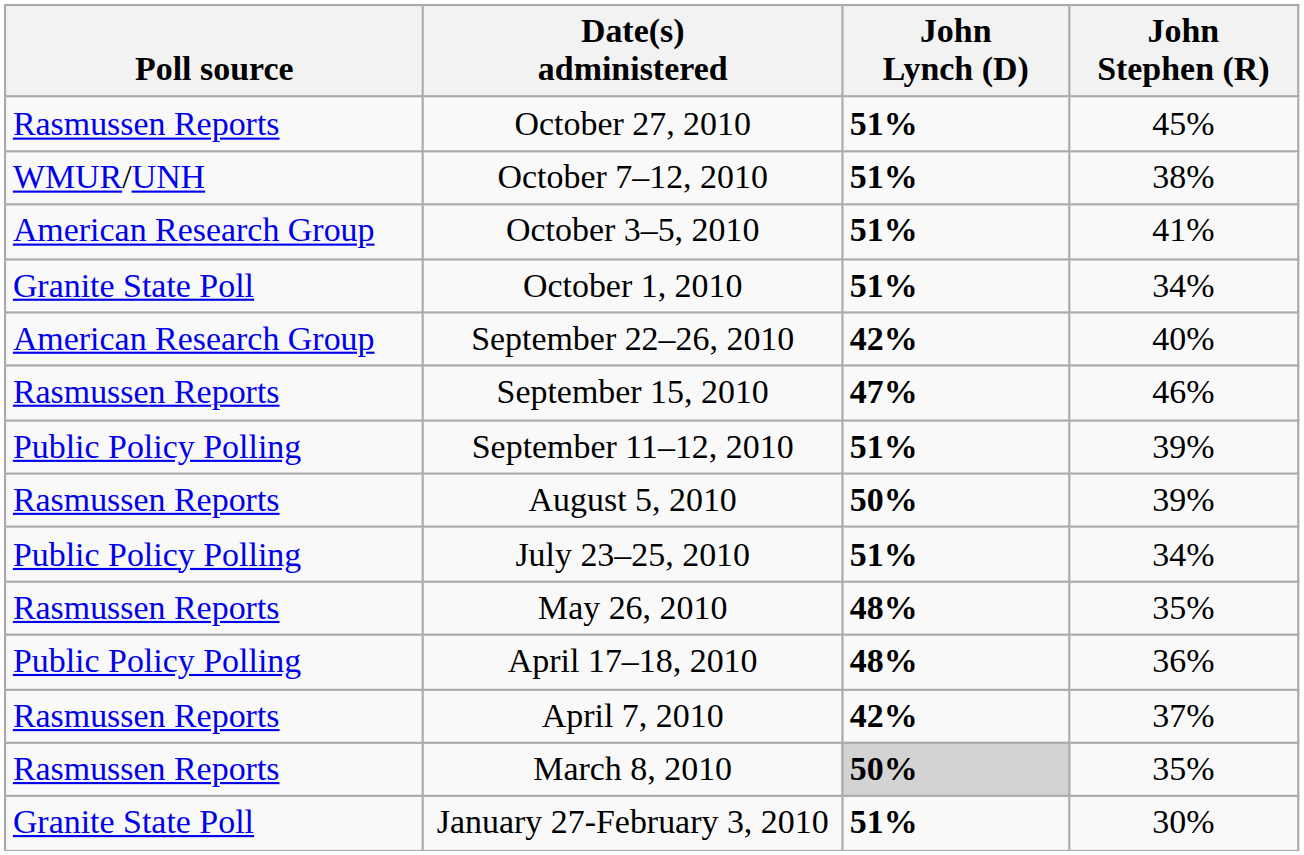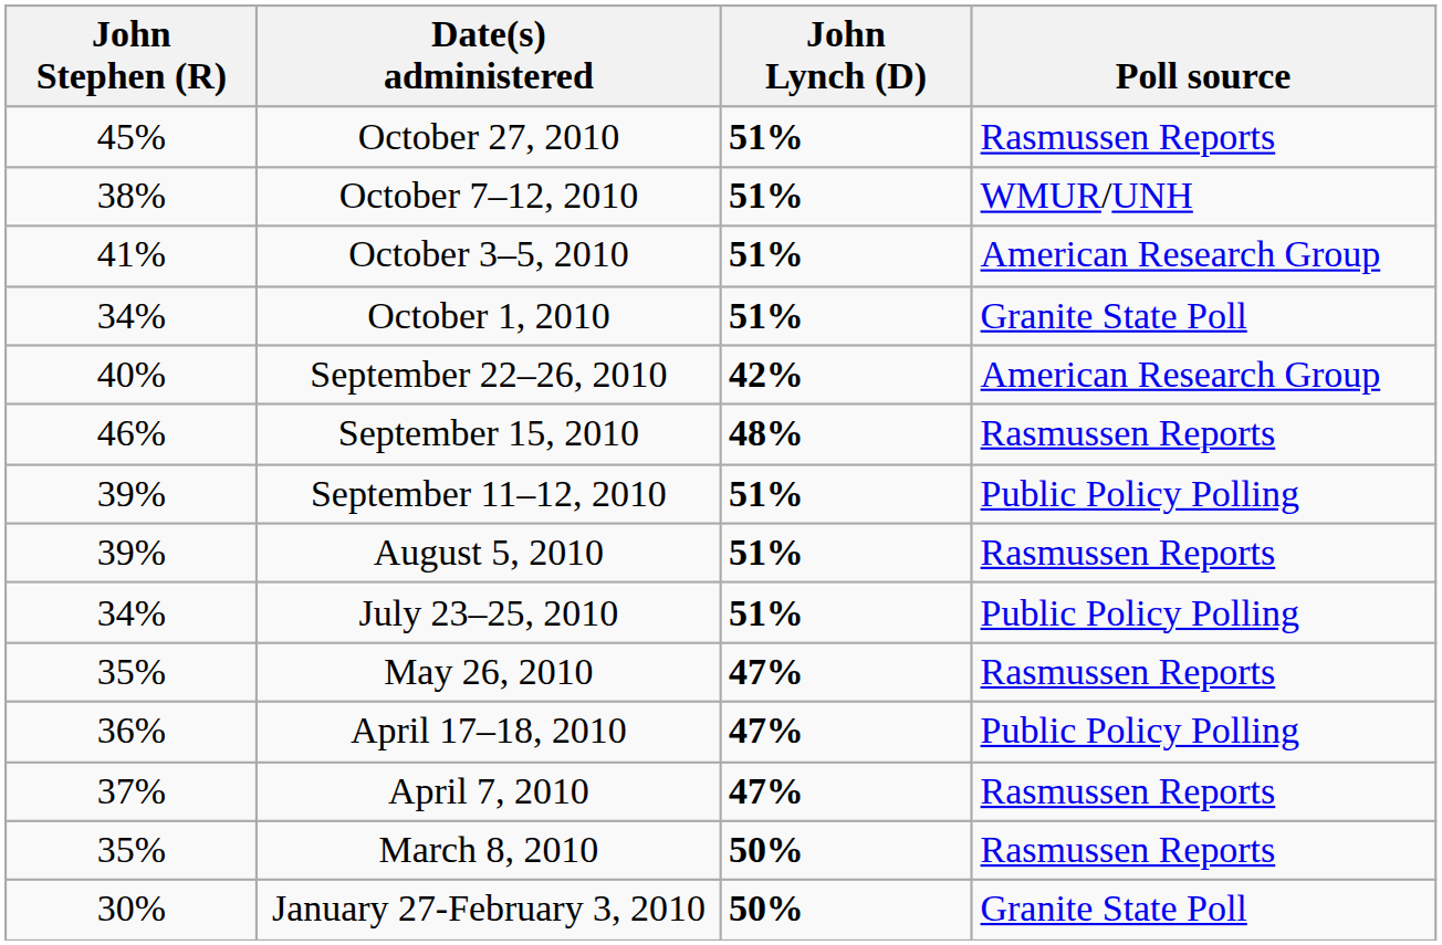columns swapped: Poll source <-> John Stephen (R)
September 15, 2010 | John Lynch (D): 47% -> 48%
August 5, 2010 | John Lynch (D): 50% -> 51%
May 26, 2010 | John Lynch (D): 48% -> 47%
April 17–18, 2010 | John Lynch (D): 48% -> 47%
April 7, 2010 | John Lynch (D): 42% -> 47%
March 8, 2010 | John Lynch (D): lightgrey background -> no background
January 27-February 3, 2010 | John Lynch (D): 51% -> 50%
